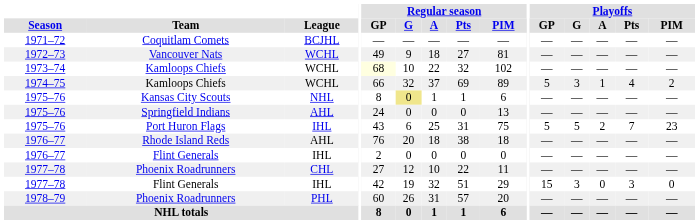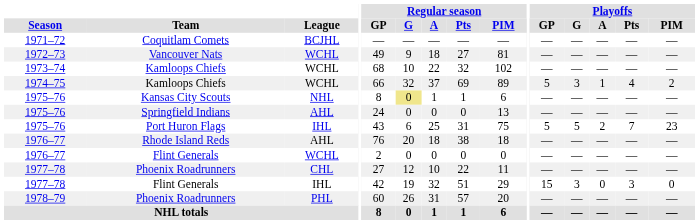1973–74 / Kamloops Chiefs | Regular season / GP: lightyellow background -> no background
1976–77 / Flint Generals | League: IHL -> WCHL
